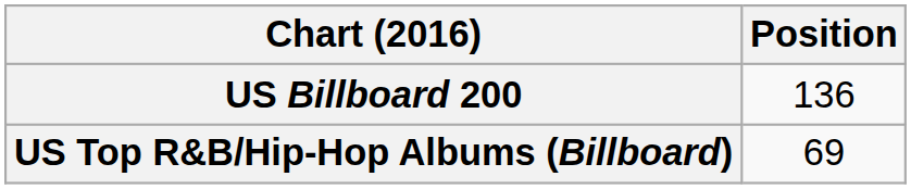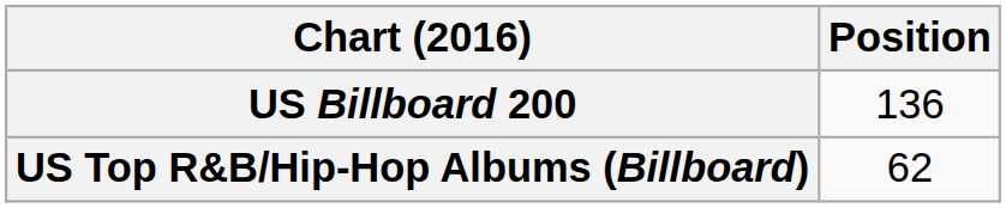US Top R&B/Hip-Hop Albums (Billboard) | Position: 69 -> 62
